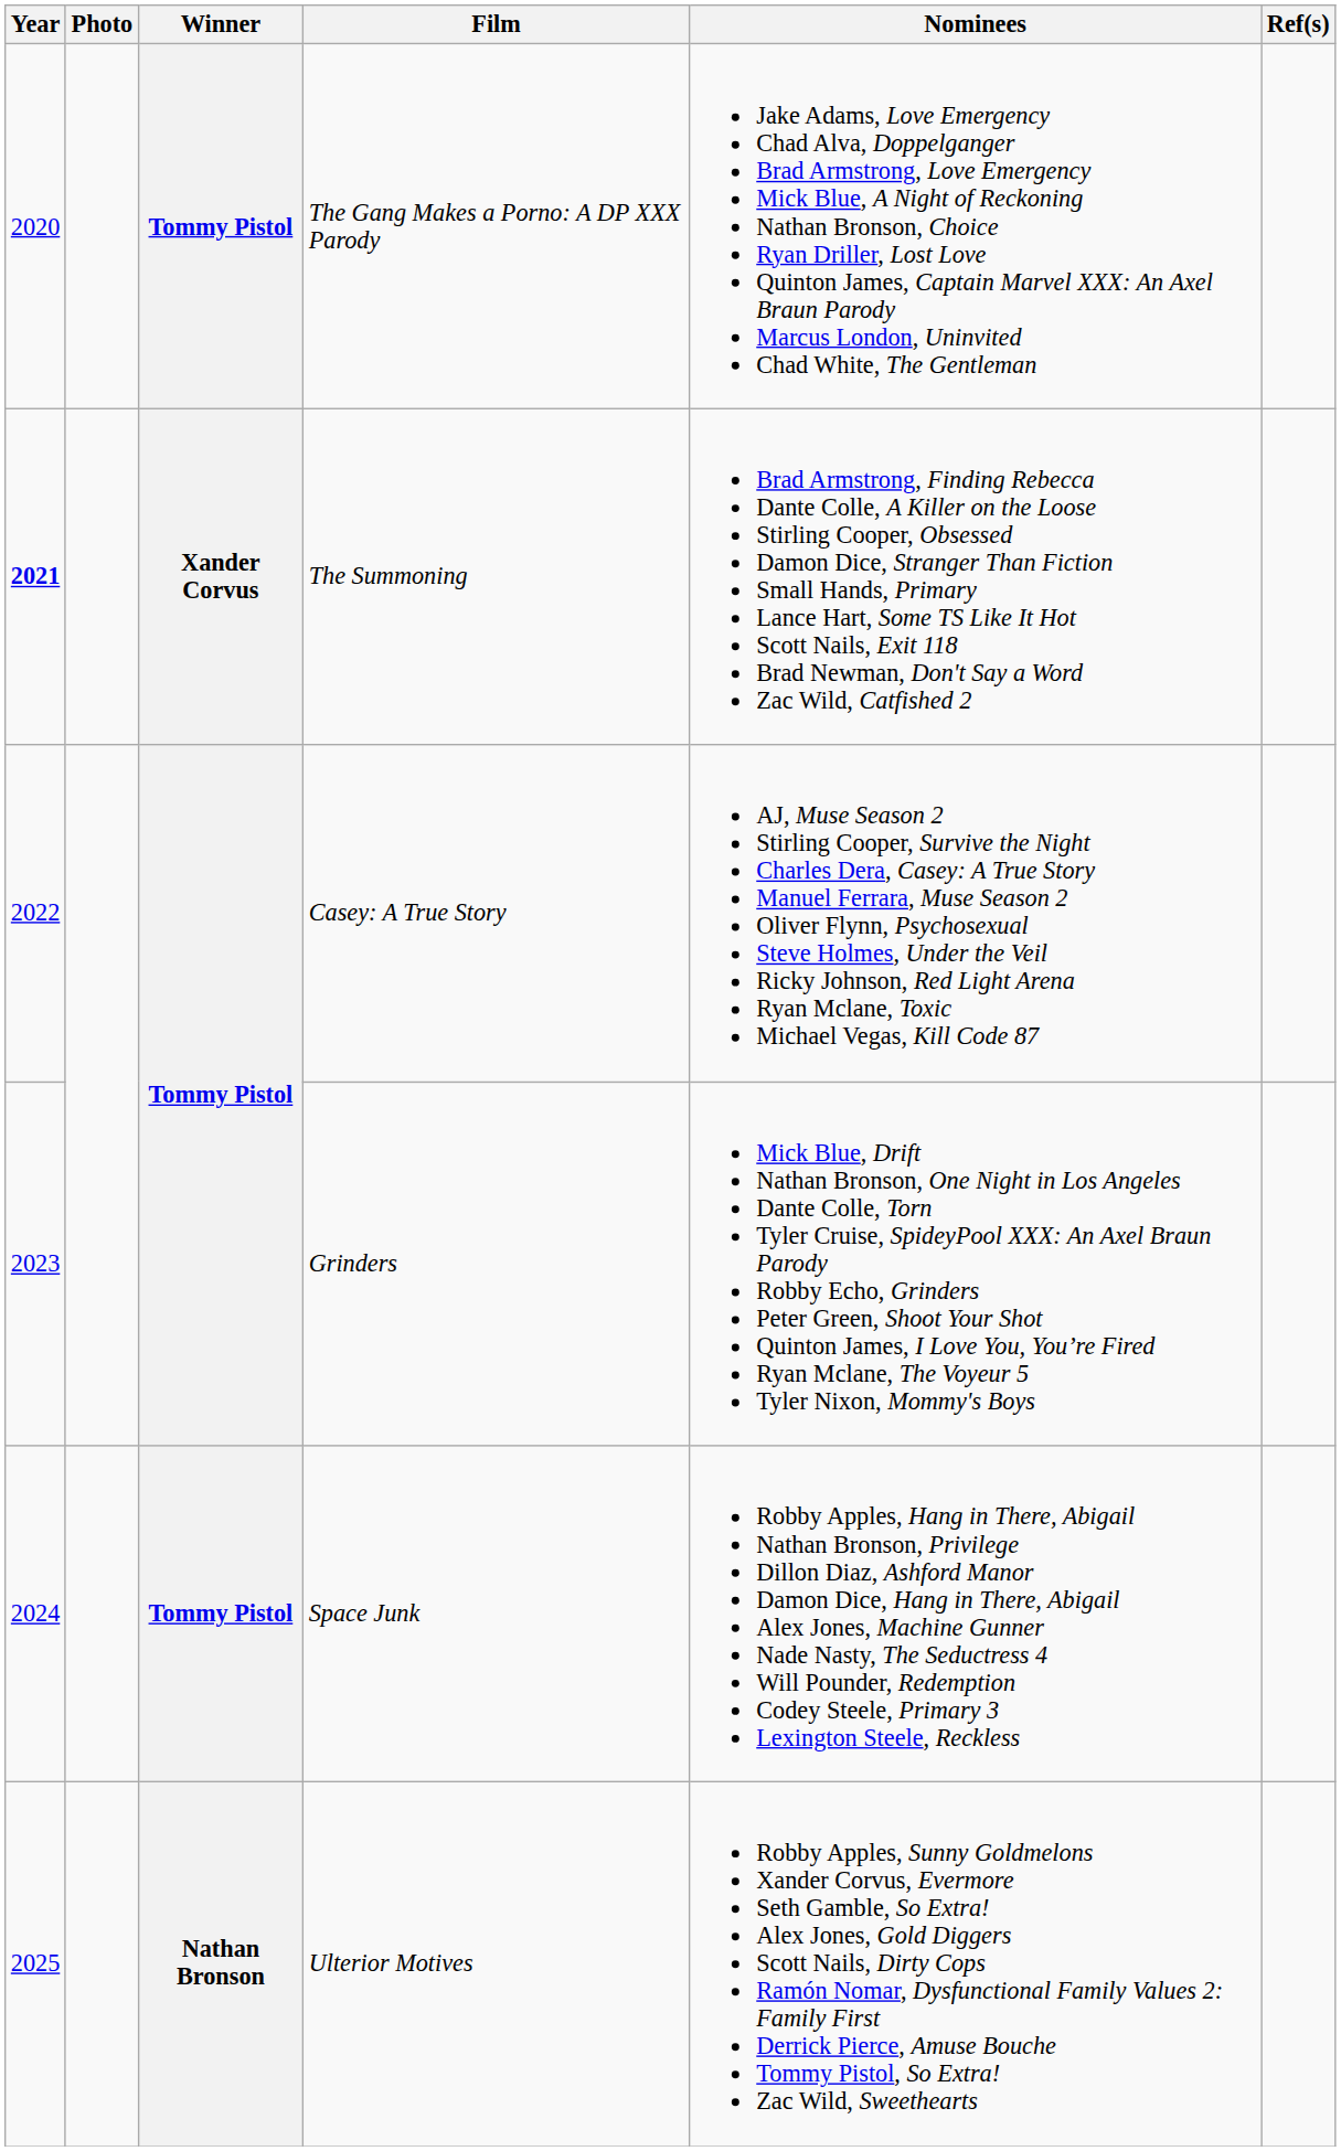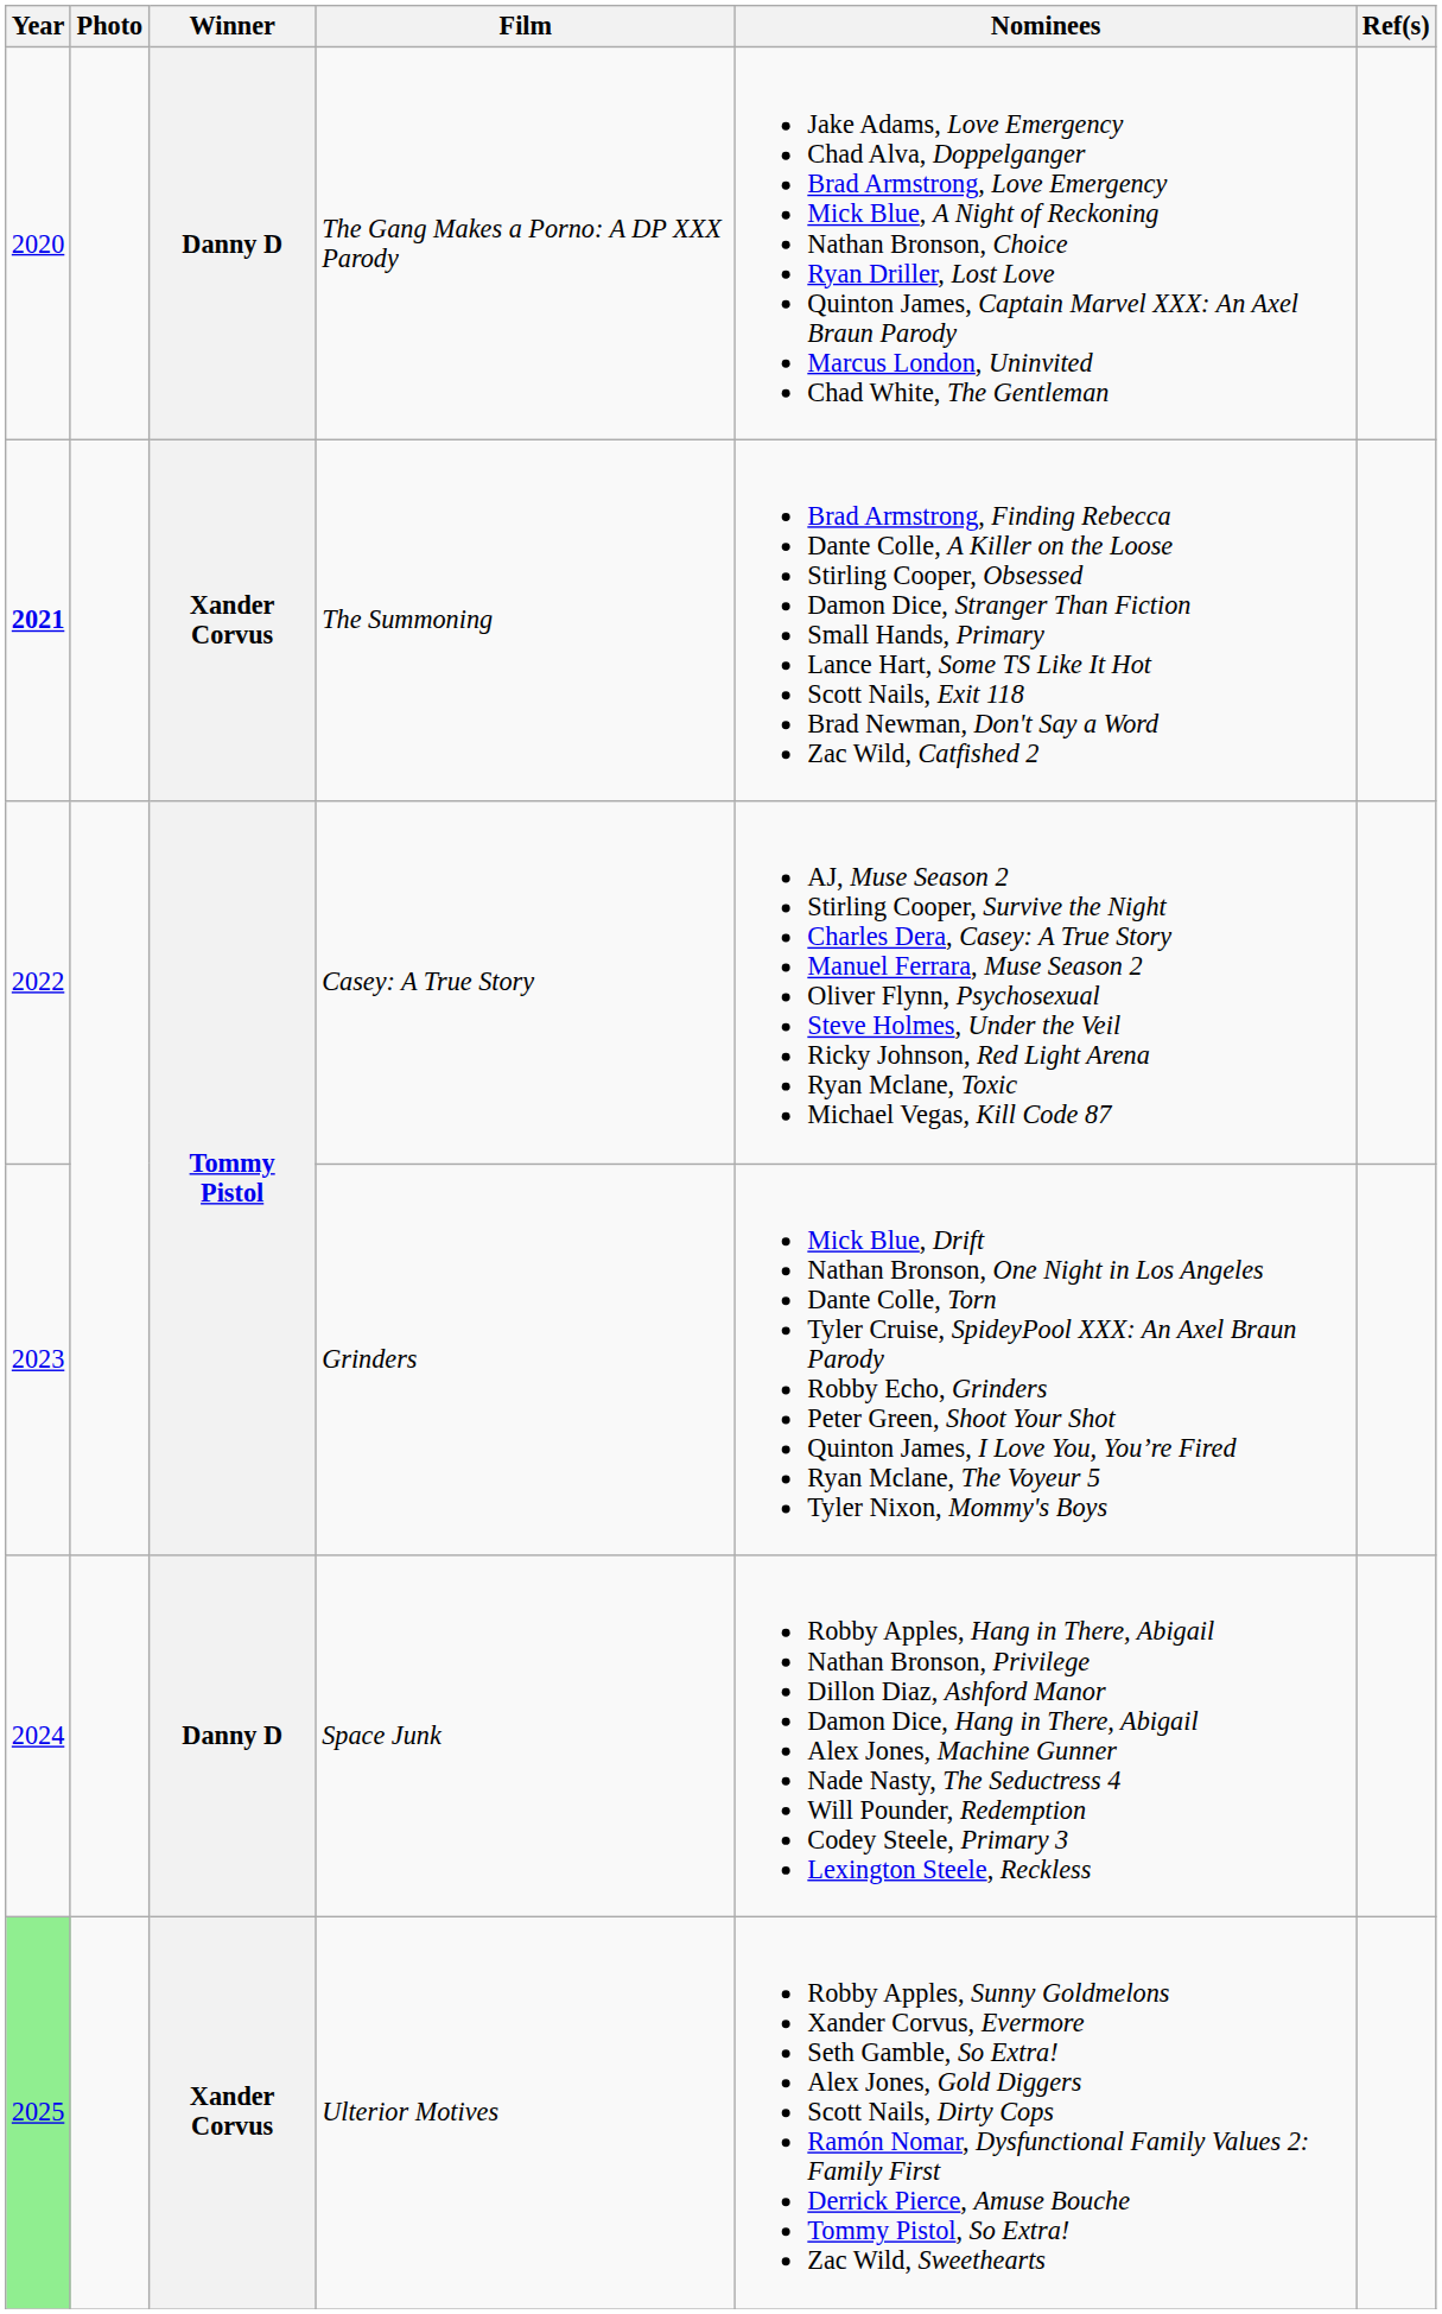The Gang Makes a Porno: A DP XXX Parody | Winner: Tommy Pistol -> Danny D
Space Junk | Winner: Tommy Pistol -> Danny D
Ulterior Motives | Year: no background -> lightgreen background
Ulterior Motives | Winner: Nathan Bronson -> Xander Corvus
